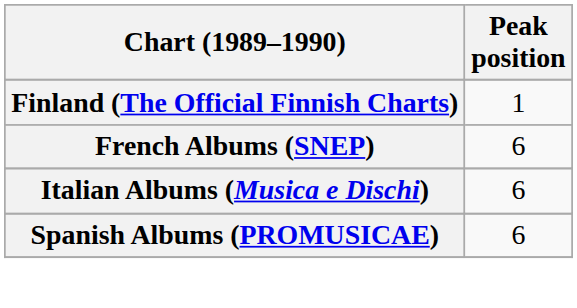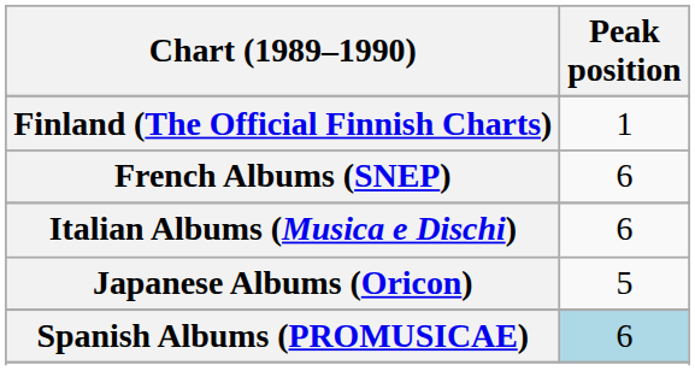+ row: Japanese Albums (Oricon) | 5
Spanish Albums (PROMUSICAE) | Peak position: no background -> lightblue background
